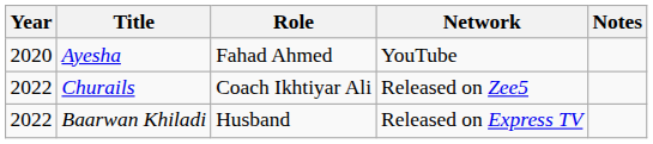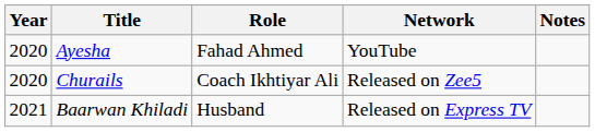Churails | Year: 2022 -> 2020
Baarwan Khiladi | Year: 2022 -> 2021
